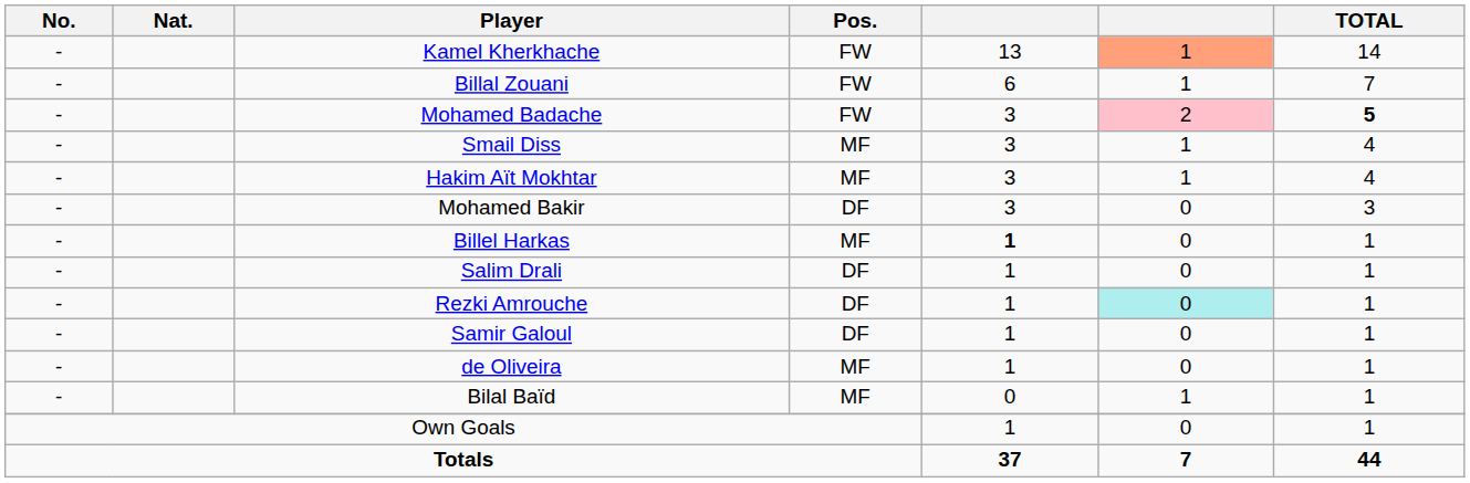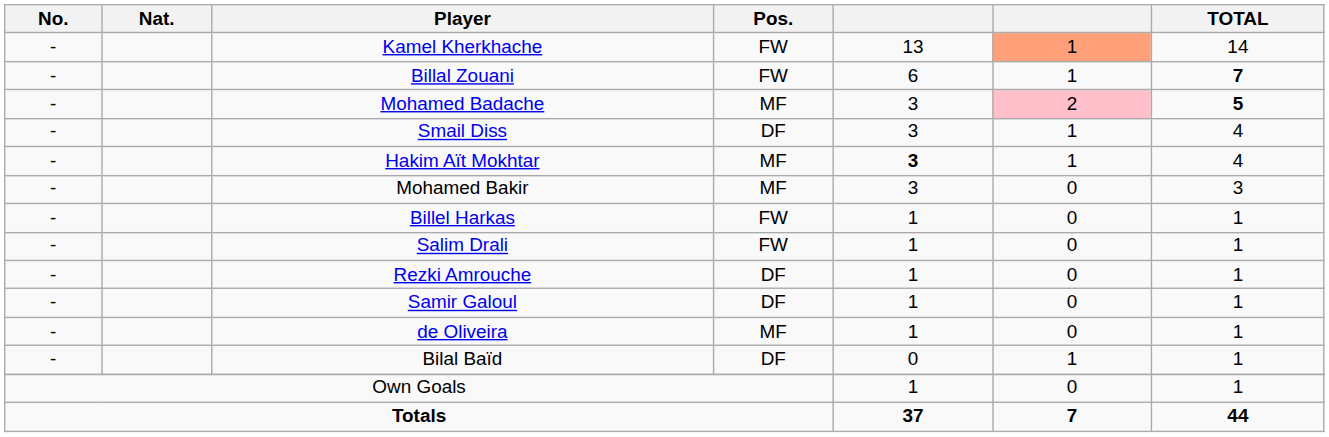Billal Zouani | TOTAL: normal -> bold
Mohamed Badache | Pos.: FW -> MF
Smail Diss | Pos.: MF -> DF
Hakim Aït Mokhtar | column 5: normal -> bold
Mohamed Bakir | Pos.: DF -> MF
Billel Harkas | Pos.: MF -> FW
Billel Harkas | column 5: bold -> normal
Salim Drali | Pos.: DF -> FW
Rezki Amrouche | column 6: paleturquoise background -> no background
Bilal Baïd | Pos.: MF -> DF
